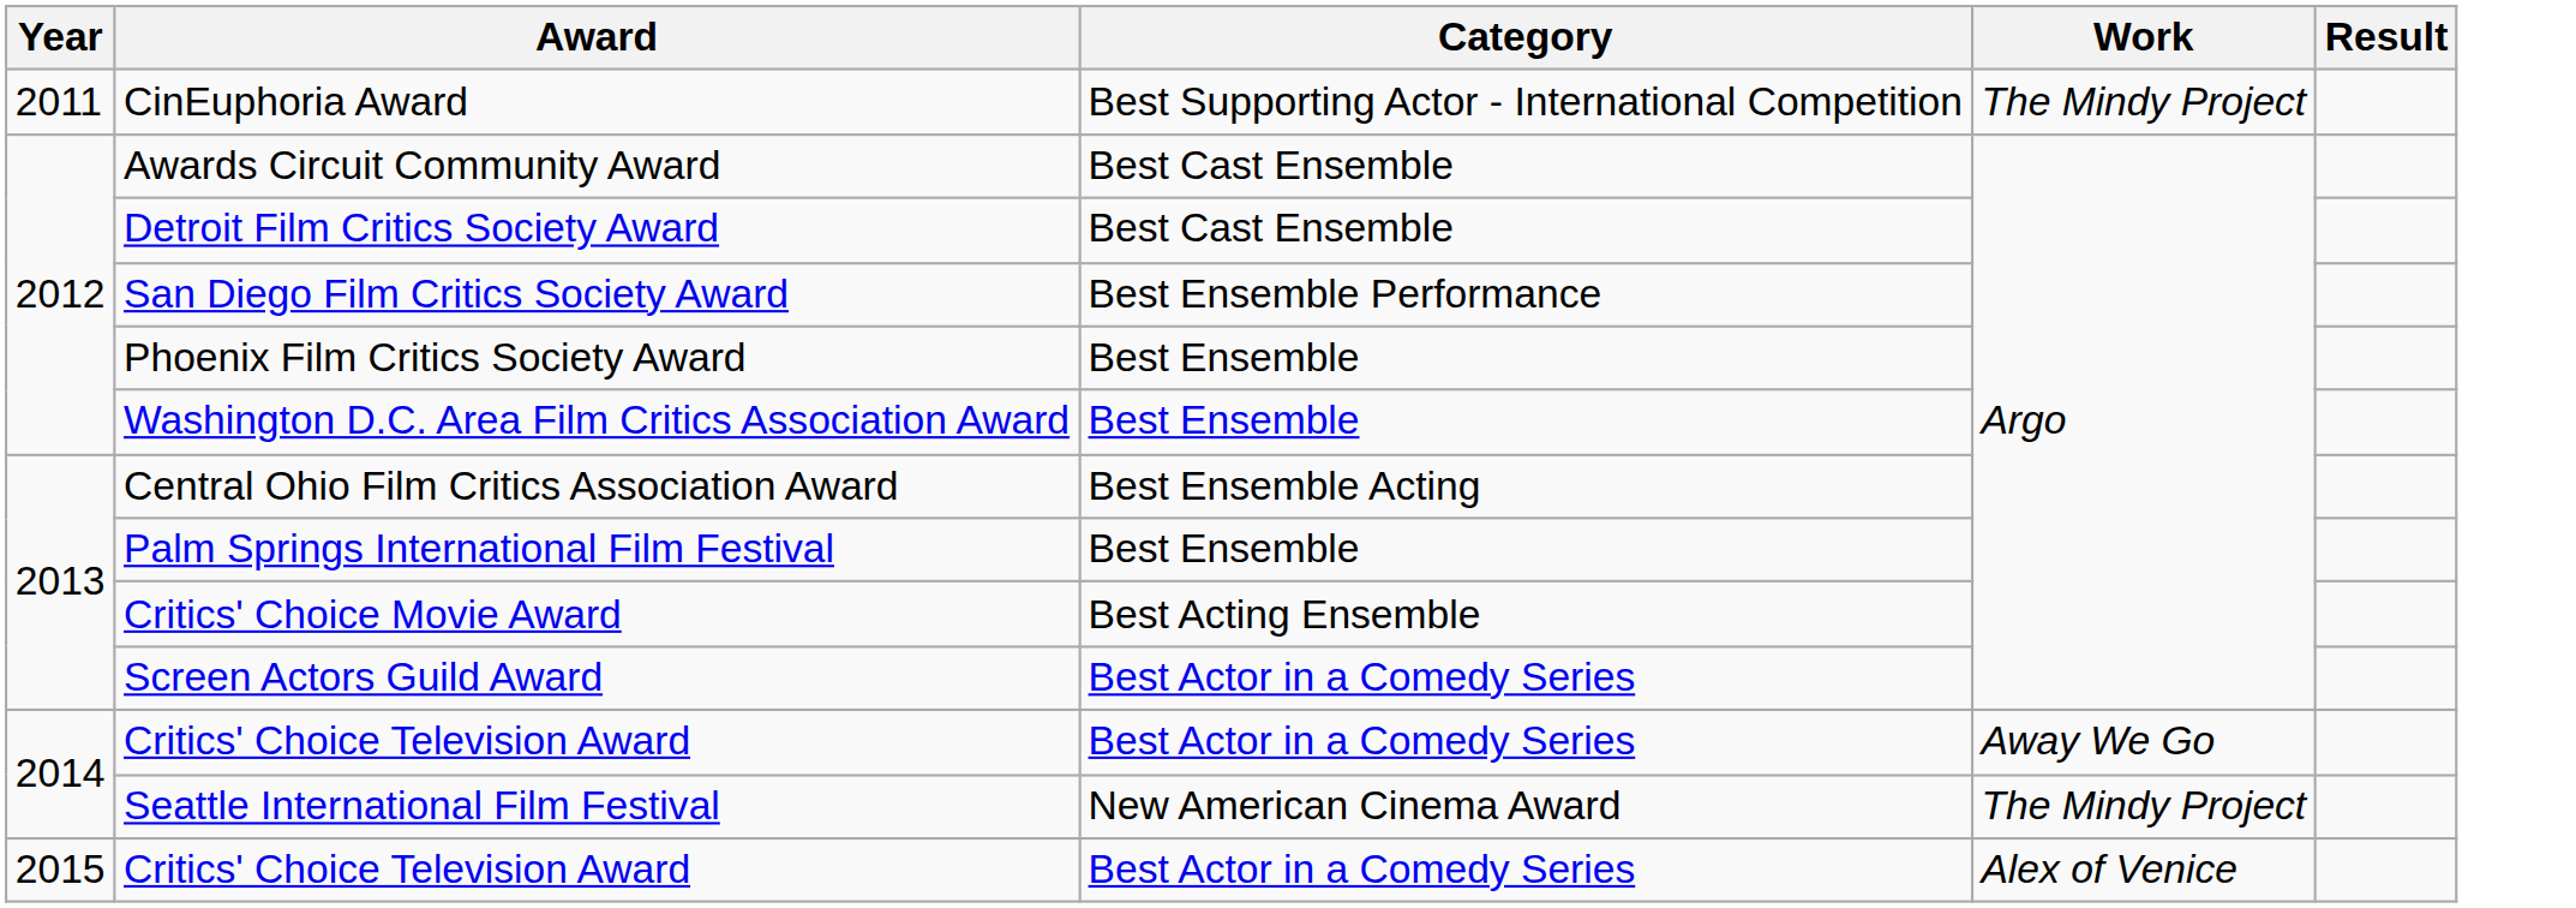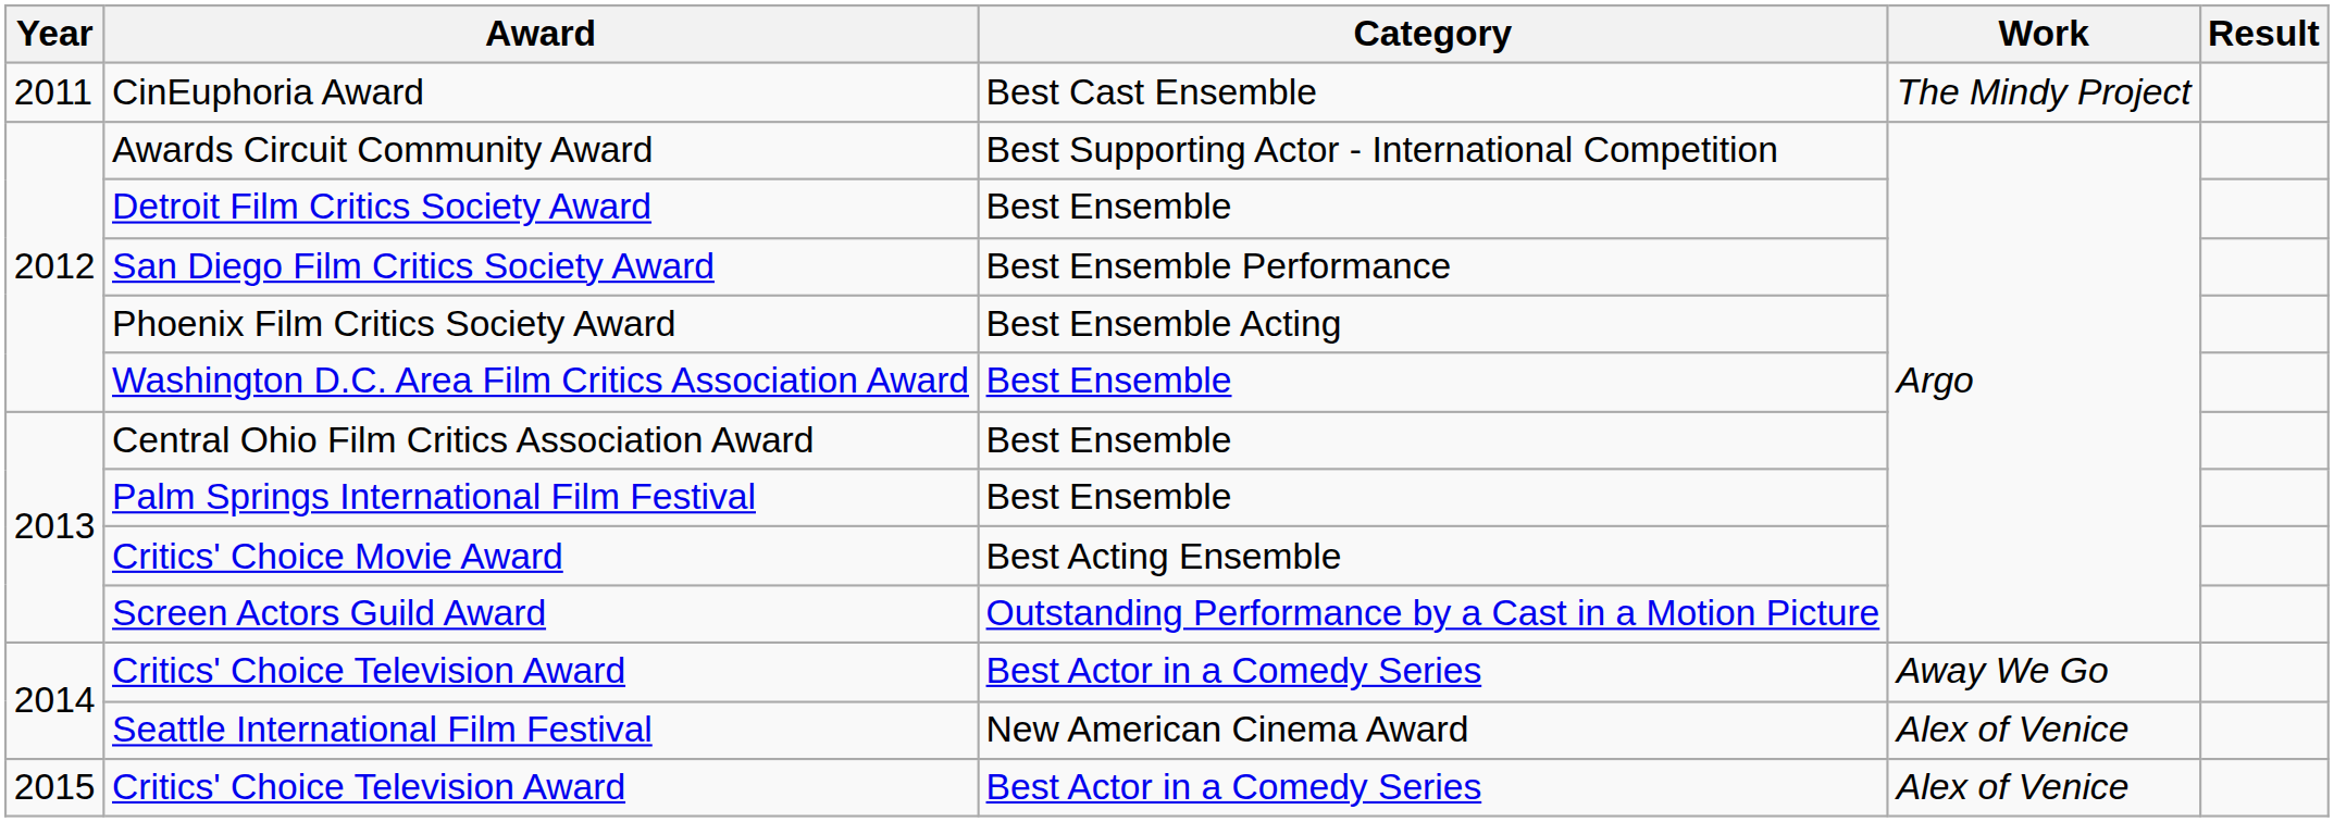CinEuphoria Award | Category: Best Supporting Actor - International Competition -> Best Cast Ensemble
Awards Circuit Community Award | Category: Best Cast Ensemble -> Best Supporting Actor - International Competition
Detroit Film Critics Society Award | Category: Best Cast Ensemble -> Best Ensemble
Phoenix Film Critics Society Award | Category: Best Ensemble -> Best Ensemble Acting
Central Ohio Film Critics Association Award | Category: Best Ensemble Acting -> Best Ensemble
Screen Actors Guild Award | Category: Best Actor in a Comedy Series -> Outstanding Performance by a Cast in a Motion Picture
Seattle International Film Festival | Work: The Mindy Project -> Alex of Venice
